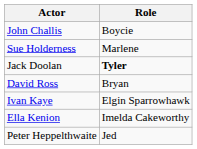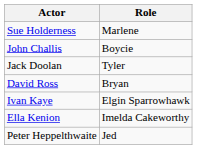rows swapped: John Challis <-> Sue Holderness
Jack Doolan | Role: bold -> normal
